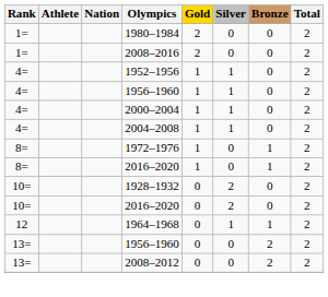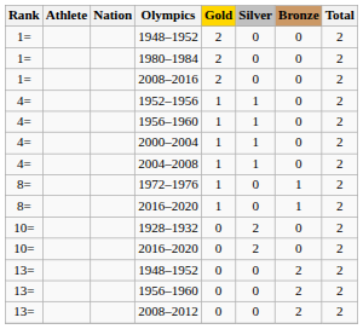+ row: 1= | 1948–1952 | 2 | 0 | 0 | 2
- row: 12 | 1964–1968 | 0 | 1 | 1 | 2
+ row: 13= | 1948–1952 | 0 | 0 | 2 | 2
